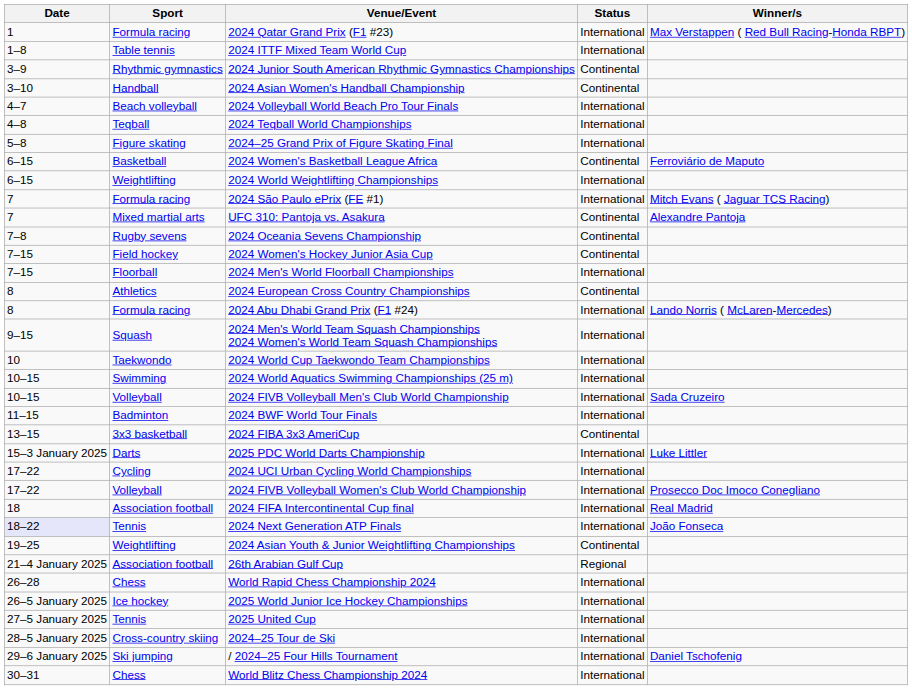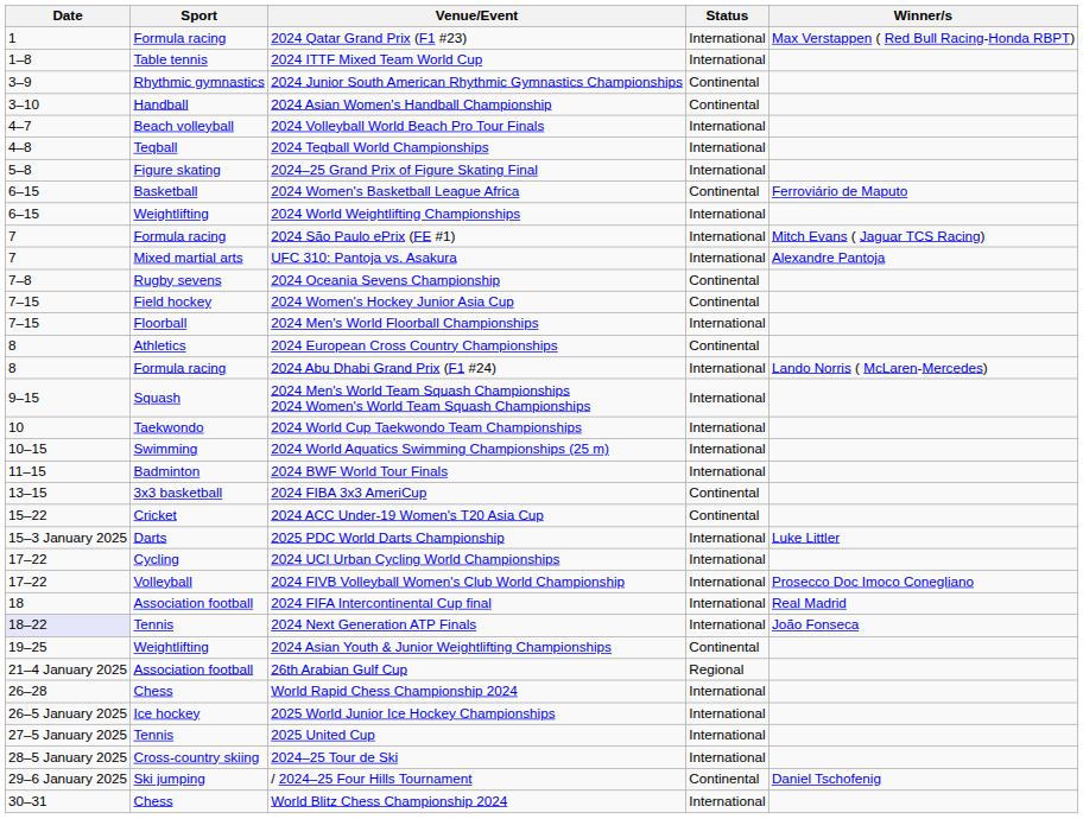UFC 310: Pantoja vs. Asakura | Status: Continental -> International
- row: 10–15 | Volleyball | 2024 FIVB Volleyball Men's Club World Championship | International | Sada Cruzeiro
+ row: 15–22 | Cricket | 2024 ACC Under-19 Women's T20 Asia Cup | Continental
/ 2024–25 Four Hills Tournament | Status: International -> Continental
